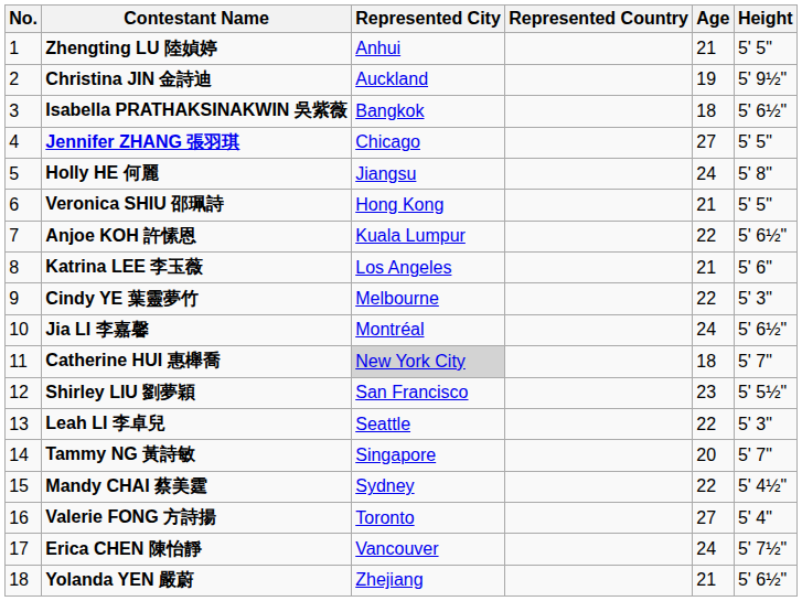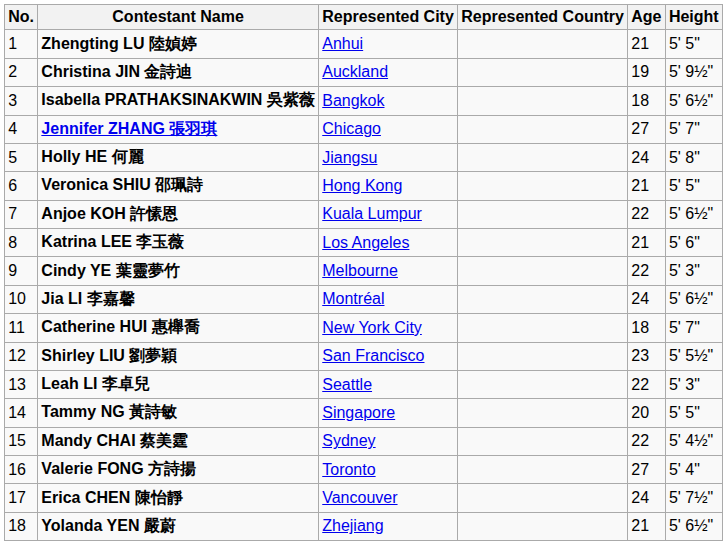Jennifer ZHANG 張羽琪 | Height: 5' 5" -> 5' 7"
Catherine HUI 惠櫸喬 | Represented City: lightgrey background -> no background
Tammy NG 黃詩敏 | Height: 5' 7" -> 5' 5"
